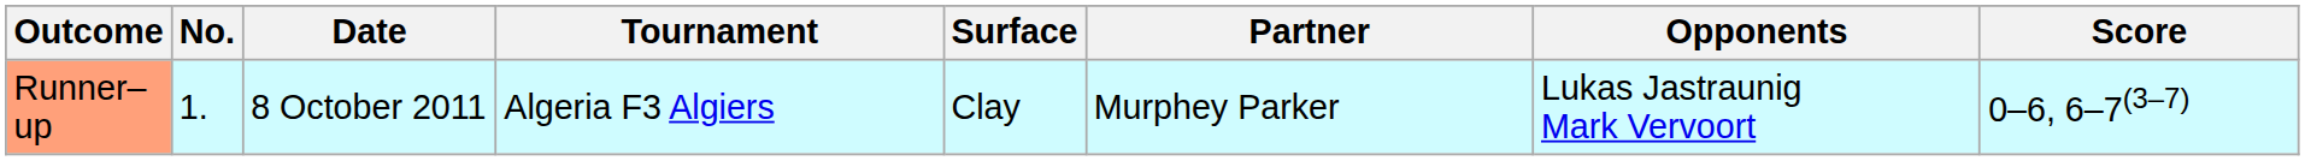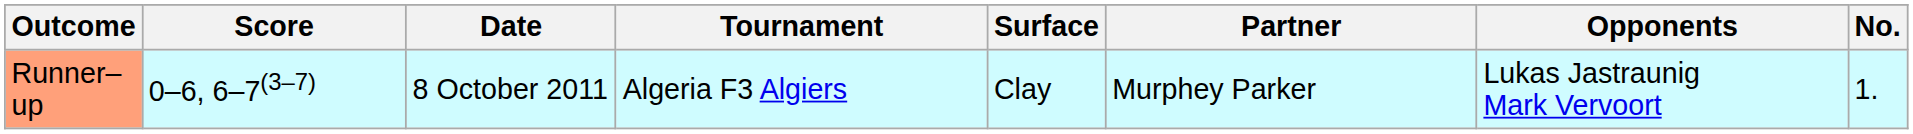columns swapped: No. <-> Score
